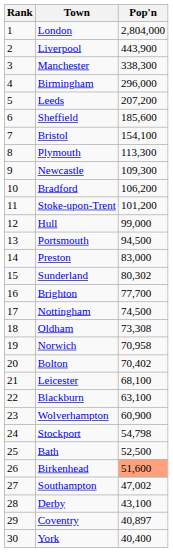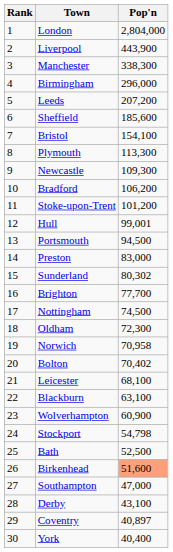Hull | Pop'n: 99,000 -> 99,001
Oldham | Pop'n: 73,308 -> 72,300
Southampton | Pop'n: 47,002 -> 47,000
